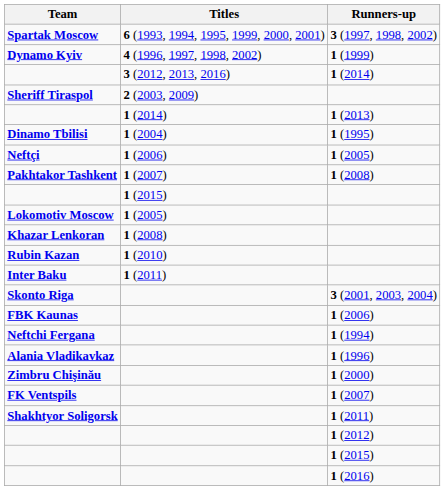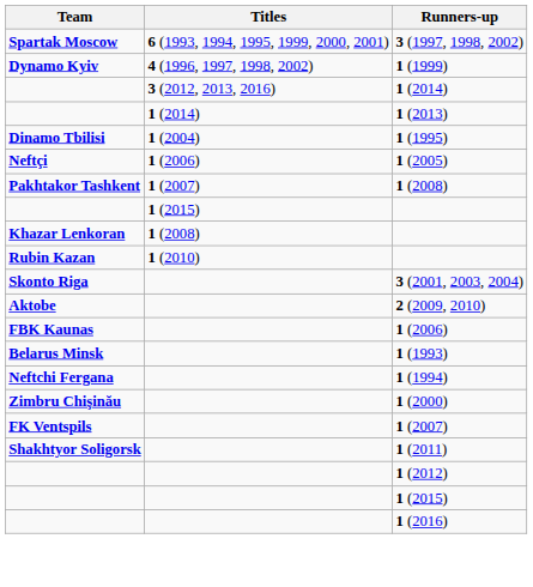- row: Sheriff Tiraspol | 2 (2003, 2009)
- row: Lokomotiv Moscow | 1 (2005)
- row: Inter Baku | 1 (2011)
+ row: Aktobe | 2 (2009, 2010)
+ row: Belarus Minsk | 1 (1993)
- row: Alania Vladikavkaz | 1 (1996)
